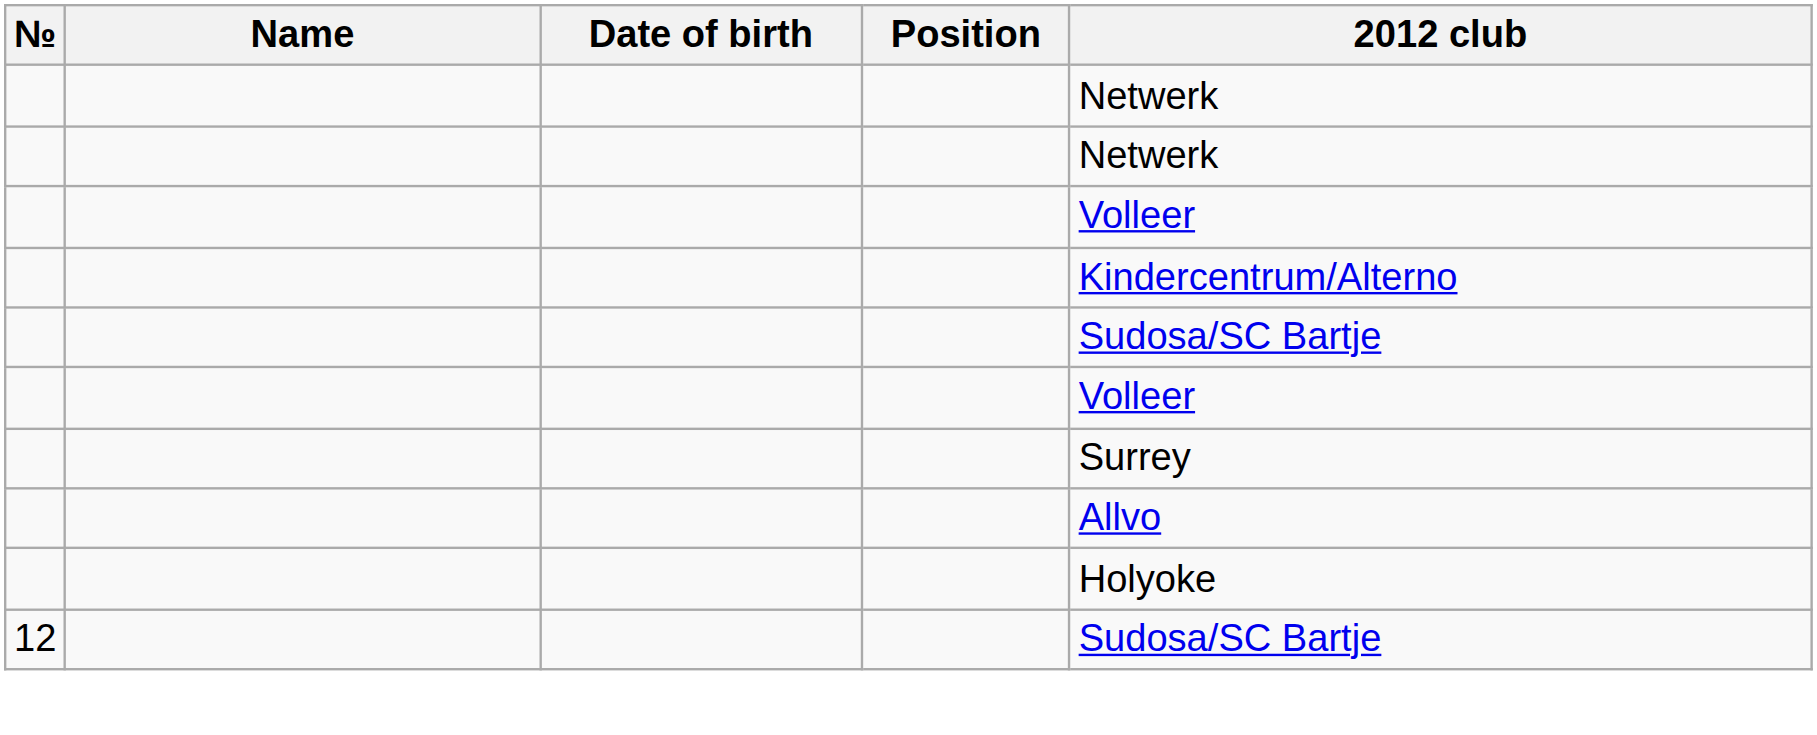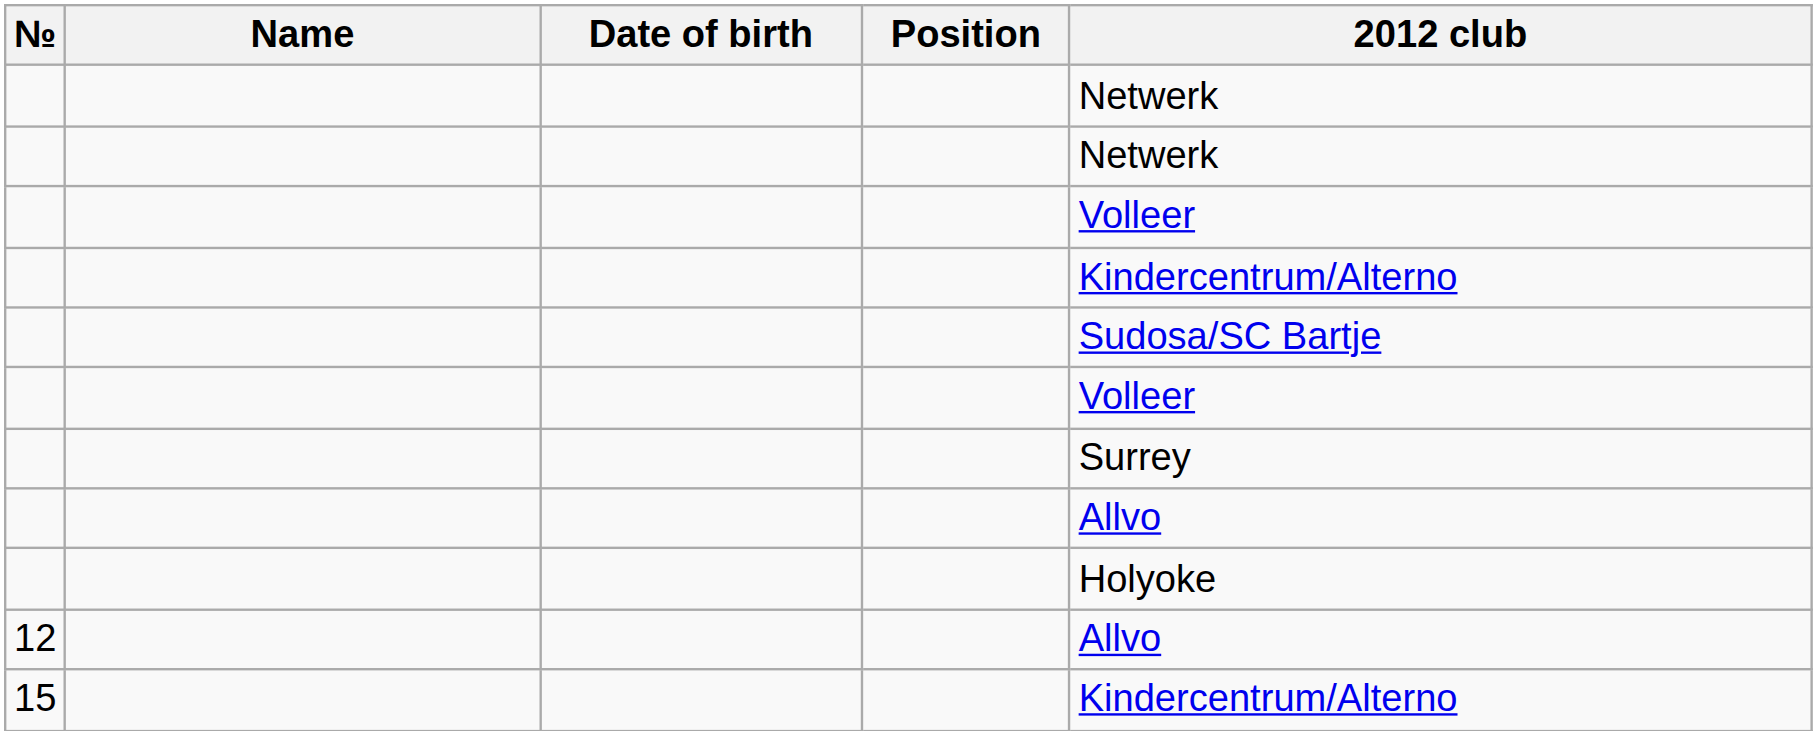12 | 2012 club: Sudosa/SC Bartje -> Allvo
+ row: 15 | Kindercentrum/Alterno
